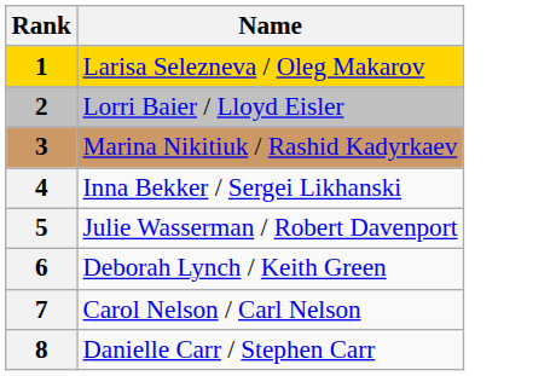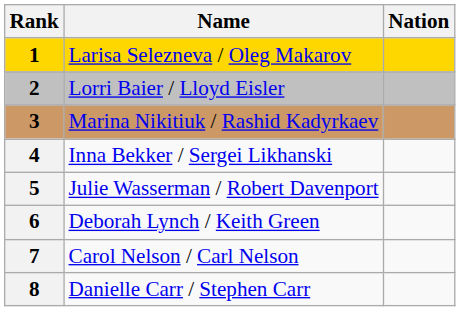+ column: Nation
